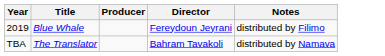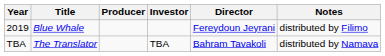+ column: Investor | TBA
